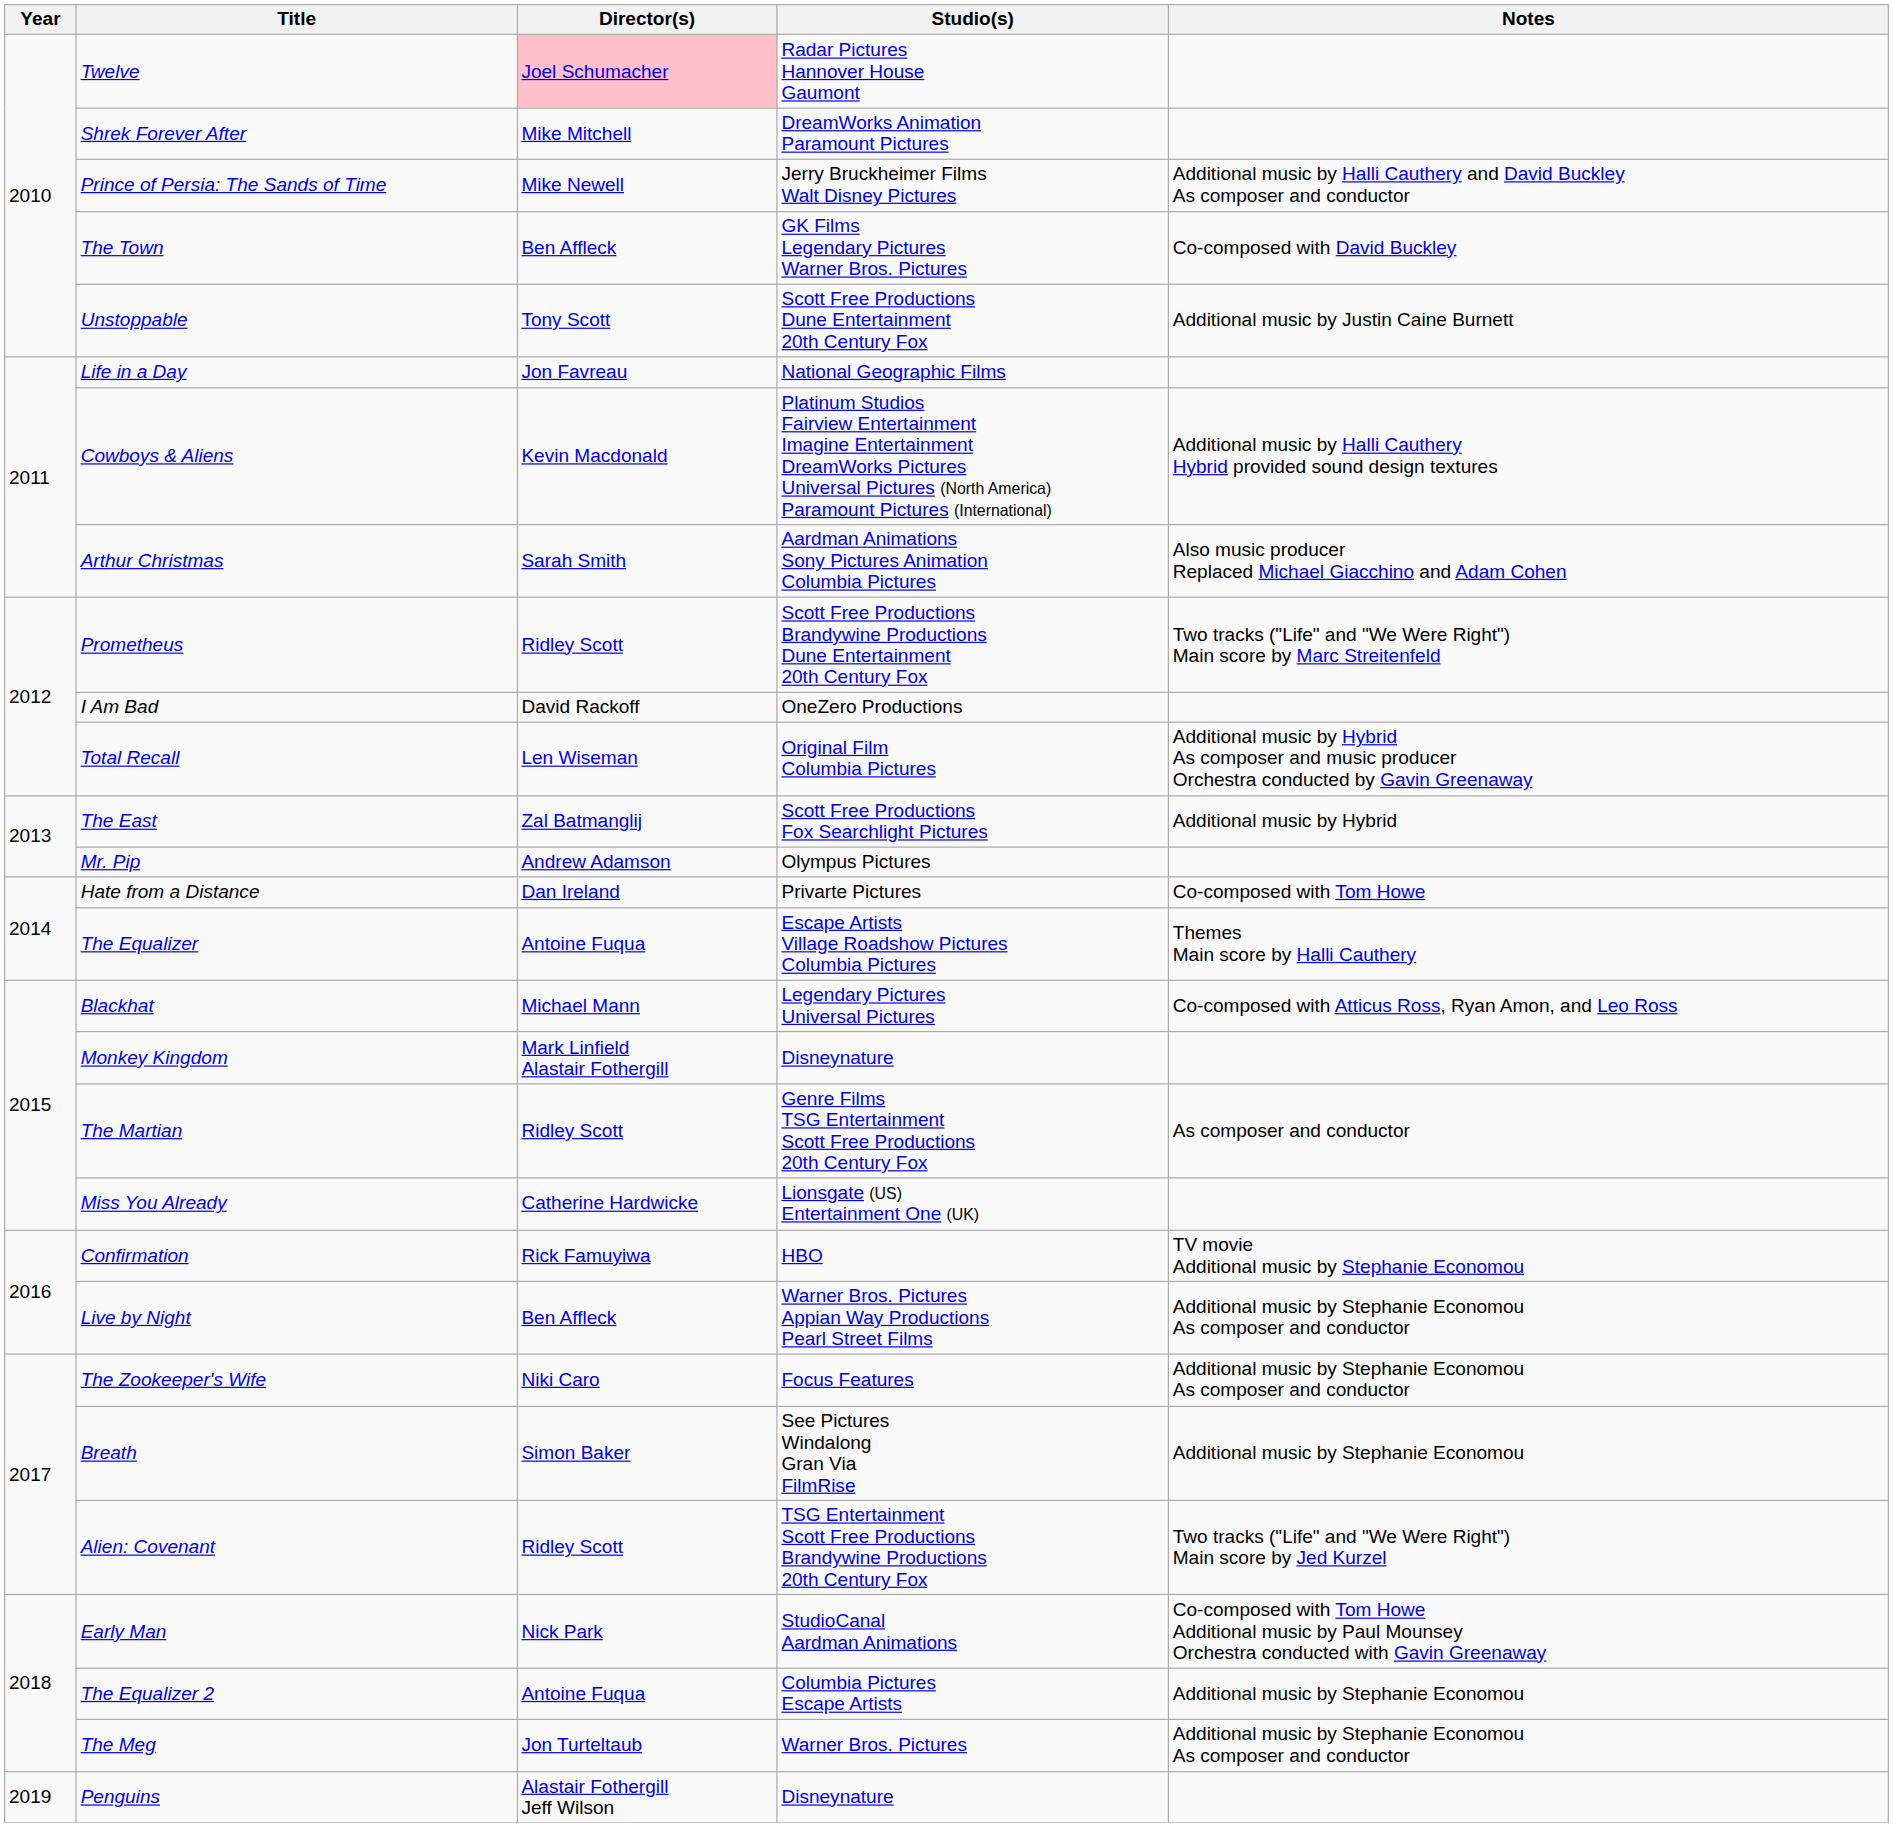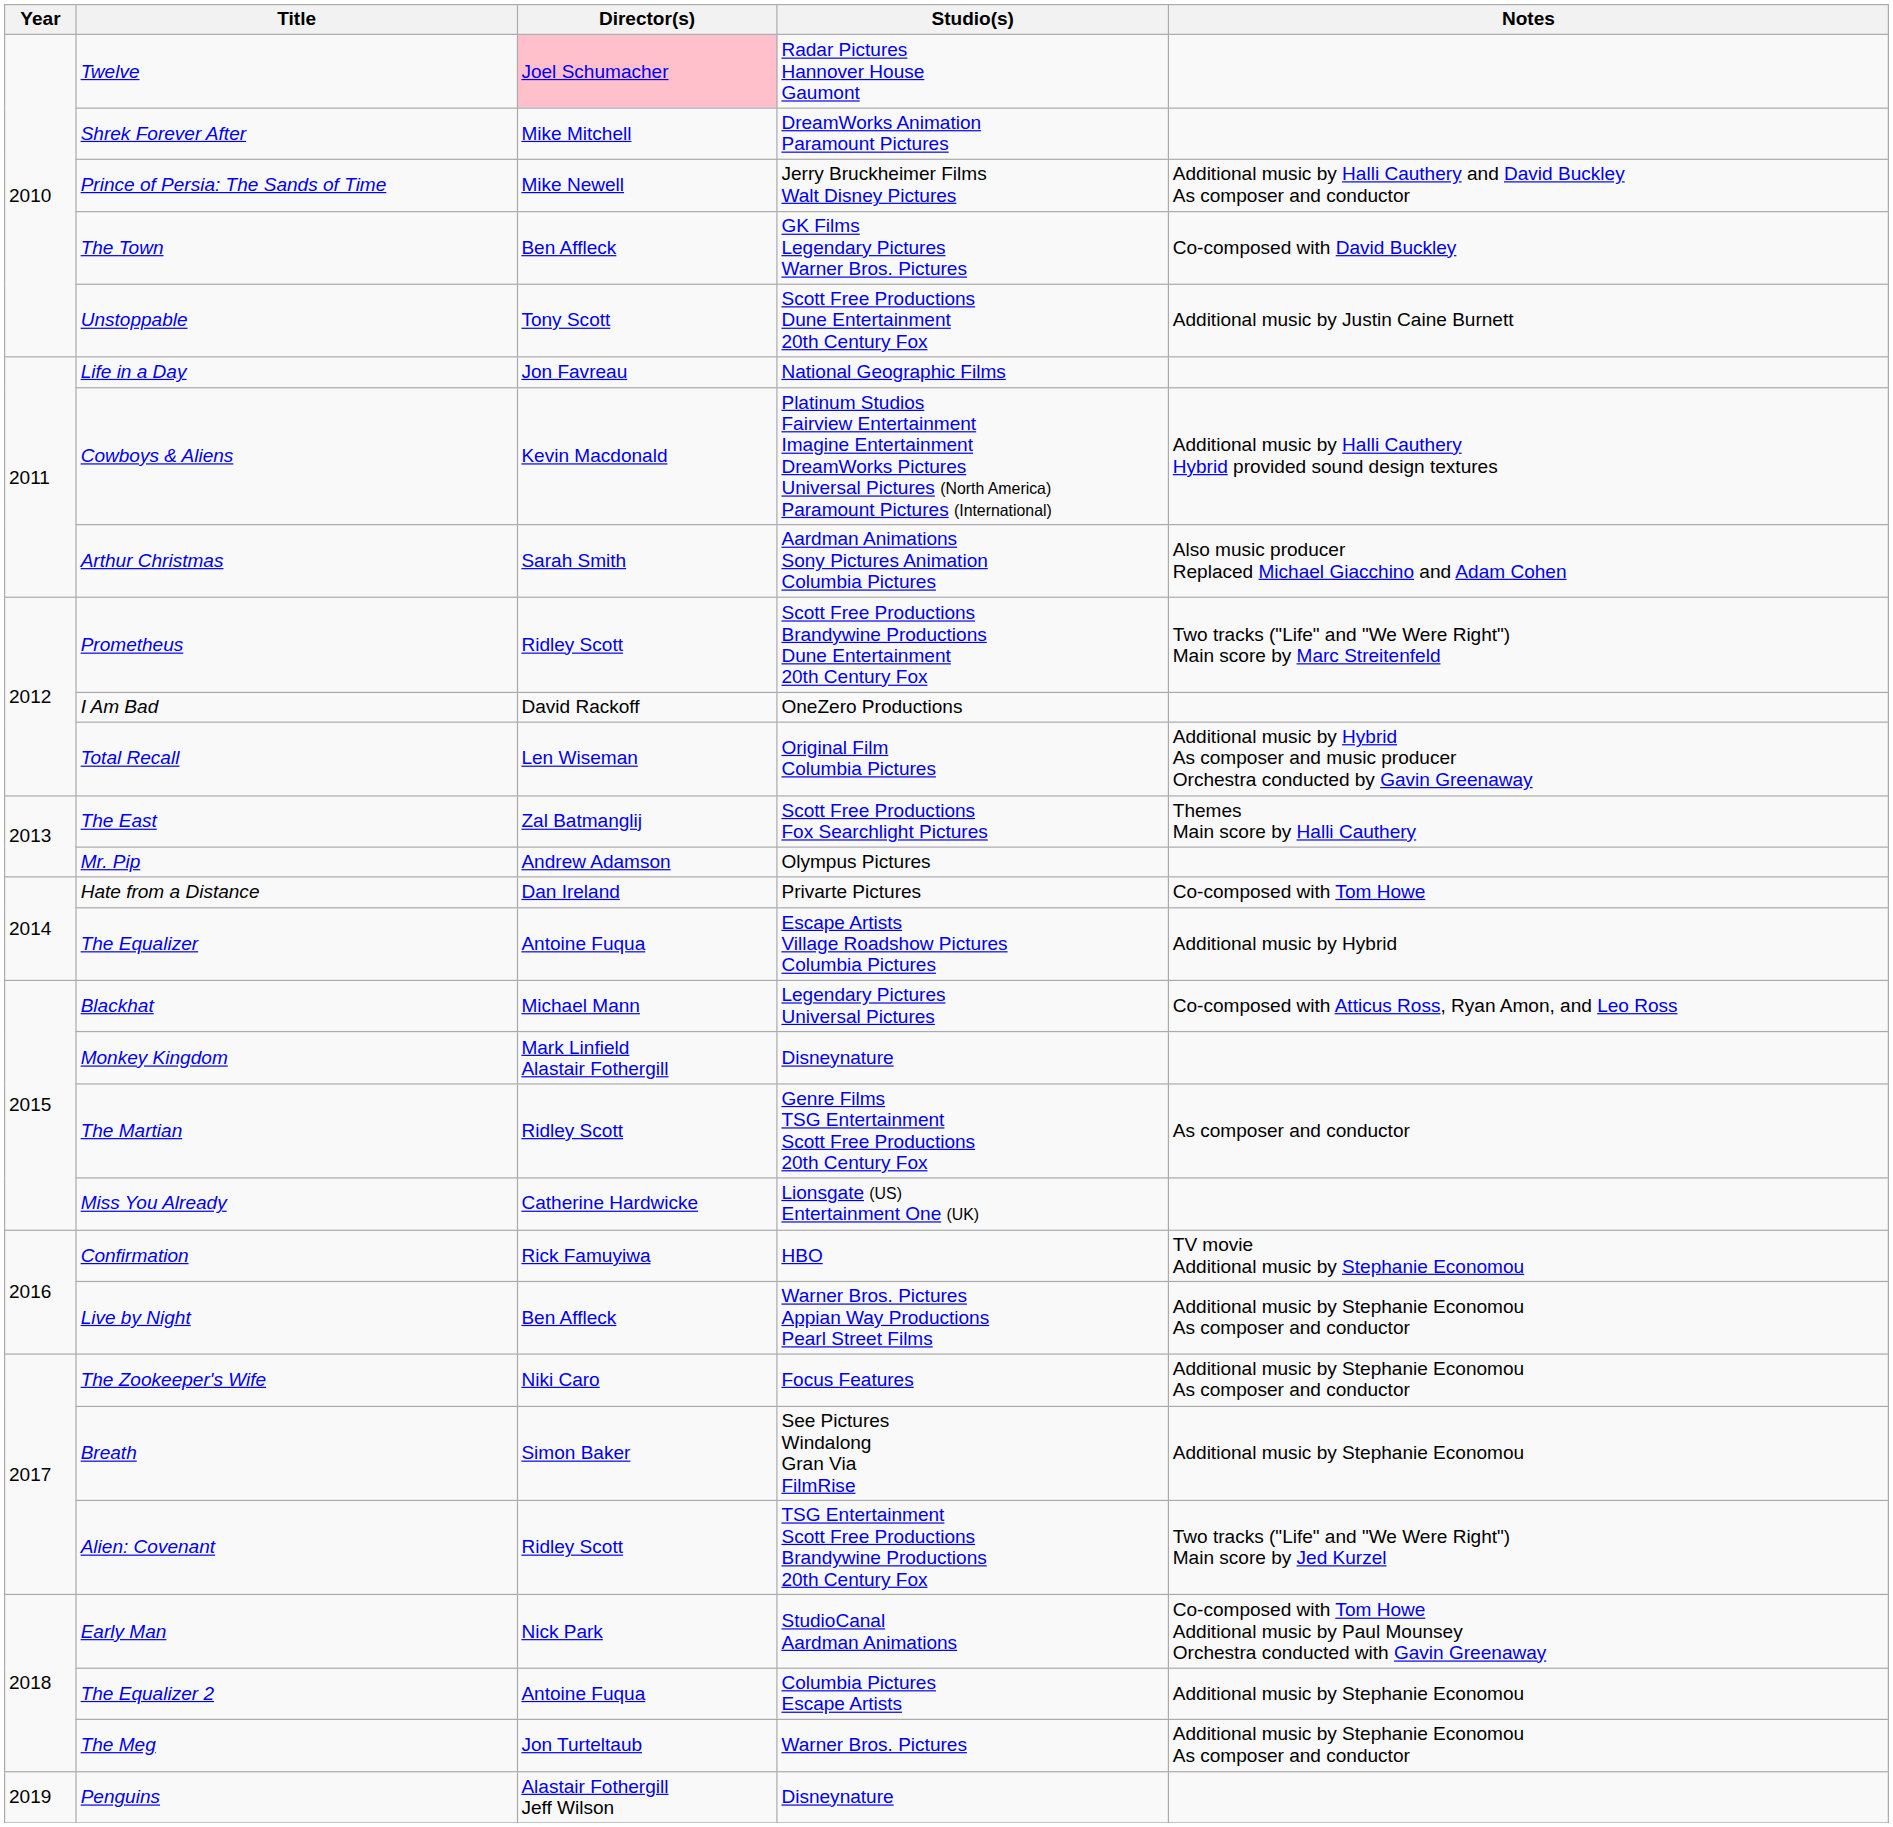The East | Notes: Additional music by Hybrid -> Themes Main score by Halli Cauthery
The Equalizer | Notes: Themes Main score by Halli Cauthery -> Additional music by Hybrid
